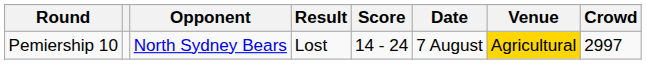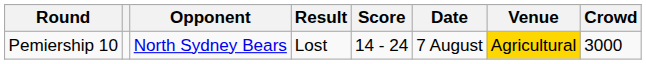Pemiership 10 | Crowd: 2997 -> 3000
